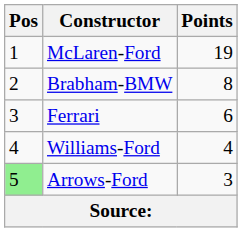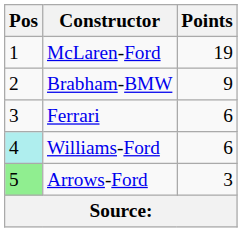Brabham-BMW | Points: 8 -> 9
Williams-Ford | Pos: no background -> paleturquoise background
Williams-Ford | Points: 4 -> 6
